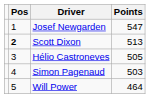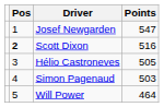Scott Dixon | Points: 513 -> 516
